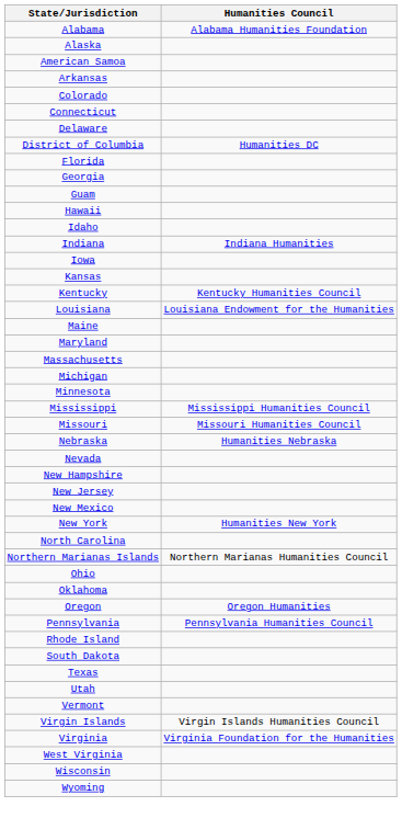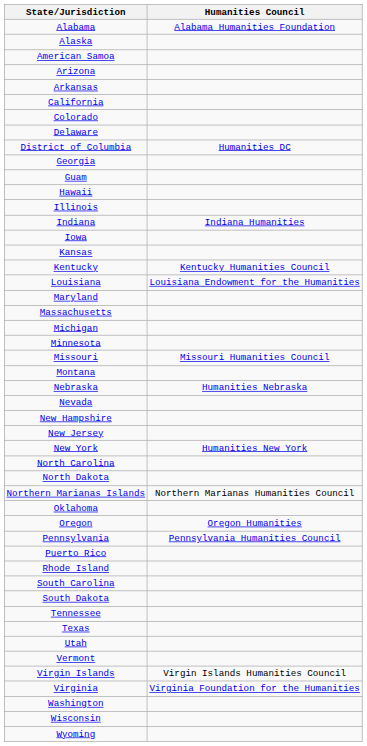+ row: Arizona
+ row: California
- row: Connecticut
- row: Florida
- row: Idaho
+ row: Illinois
- row: Maine
- row: Mississippi | Mississippi Humanities Council
+ row: Montana
- row: New Mexico
+ row: North Dakota
- row: Ohio
+ row: Puerto Rico
+ row: South Carolina
+ row: Tennessee
+ row: Washington
- row: West Virginia
